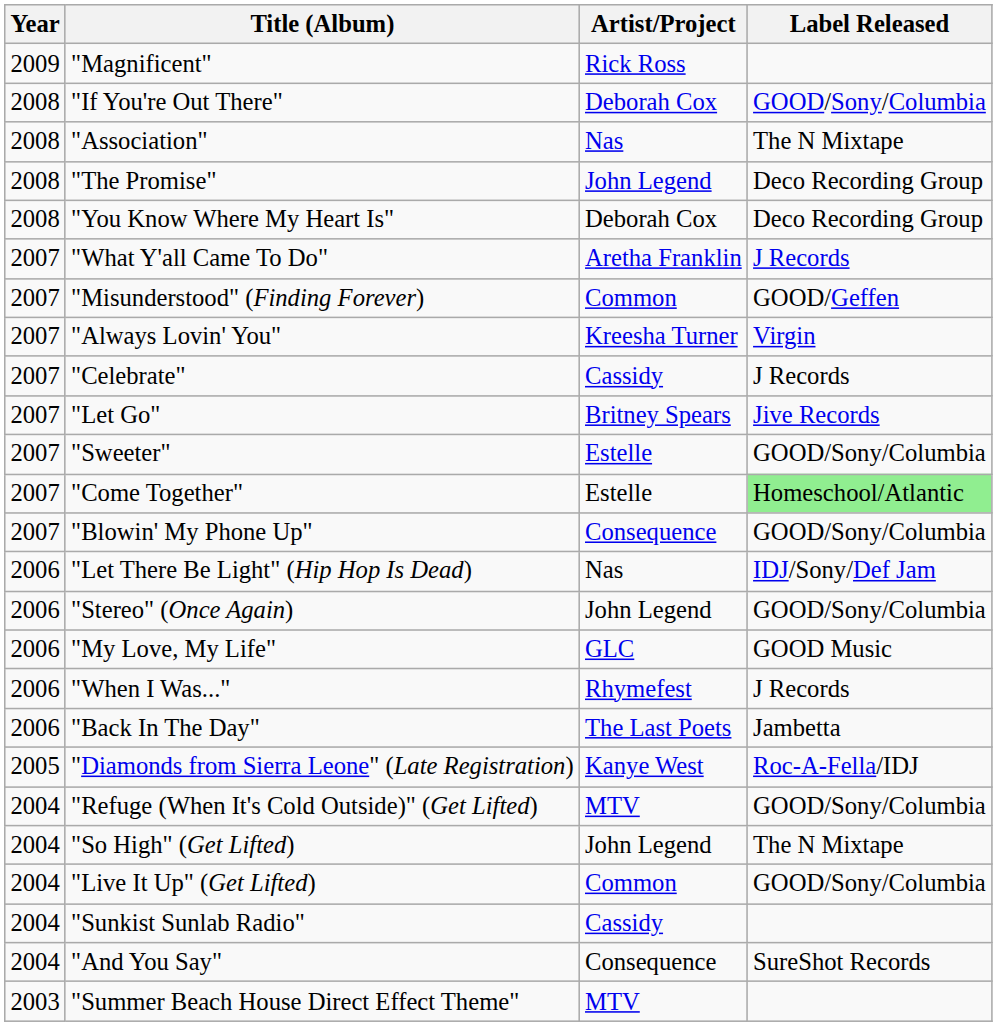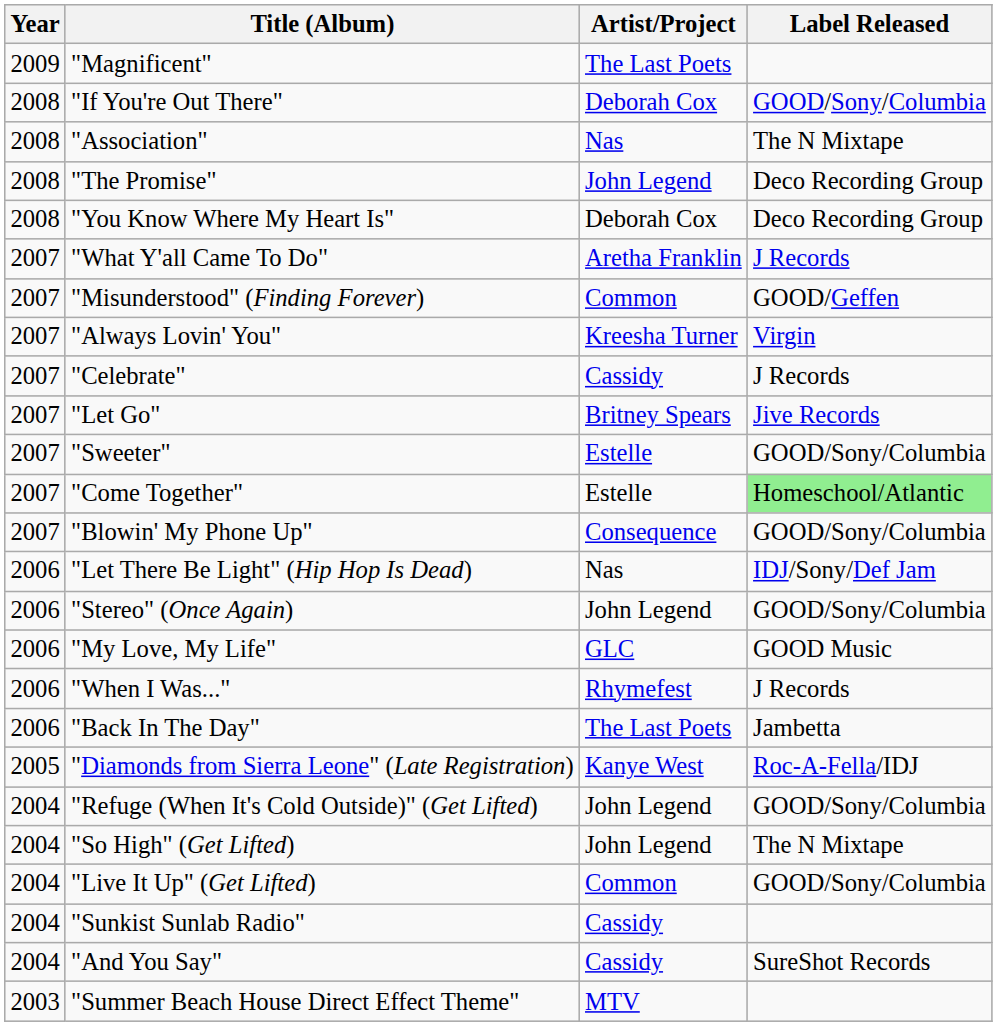"Magnificent" | Artist/Project: Rick Ross -> The Last Poets
"Refuge (When It's Cold Outside)" (Get Lifted) | Artist/Project: MTV -> John Legend
"And You Say" | Artist/Project: Consequence -> Cassidy
